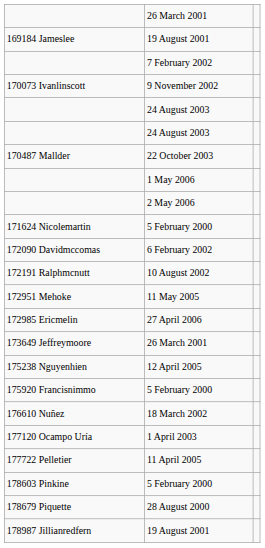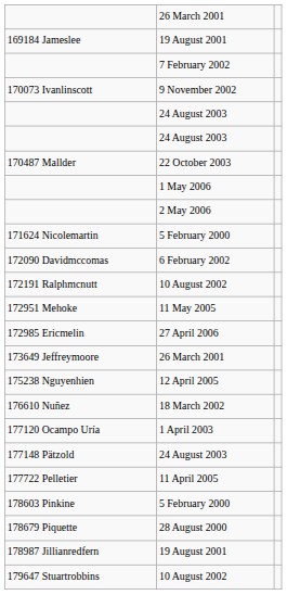- row: 175920 Francisnimmo | 5 February 2000
+ row: 177148 Pätzold | 24 August 2003
+ row: 179647 Stuartrobbins | 10 August 2002
